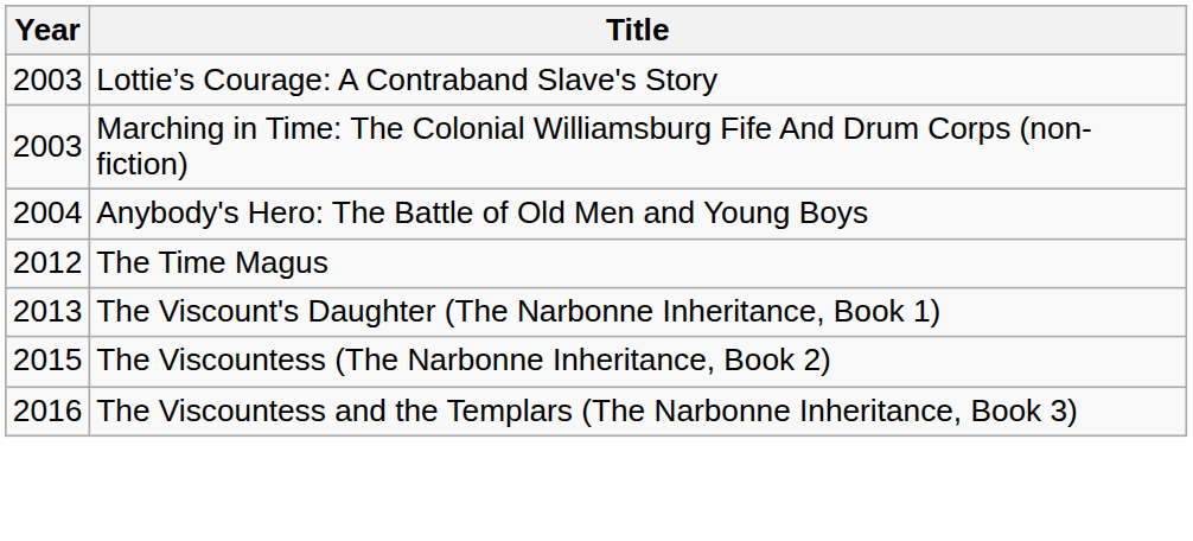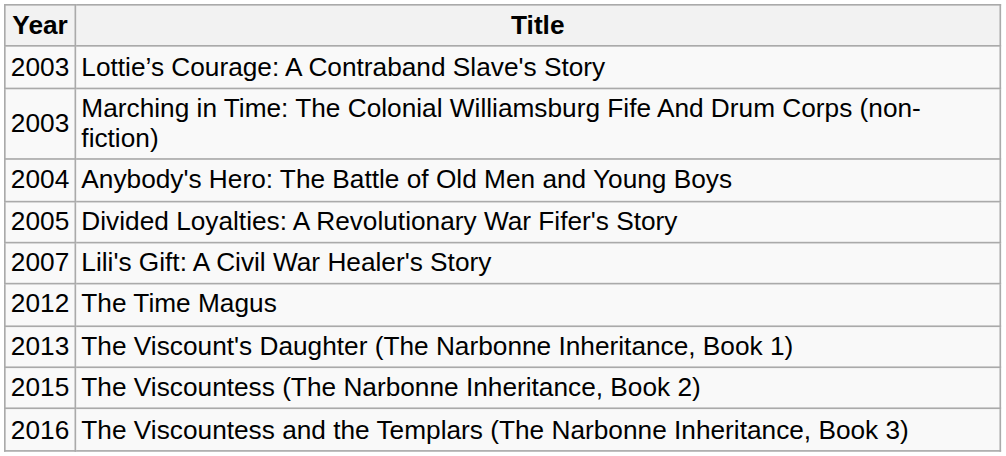+ row: 2005 | Divided Loyalties: A Revolutionary War Fifer's Story
+ row: 2007 | Lili's Gift: A Civil War Healer's Story
